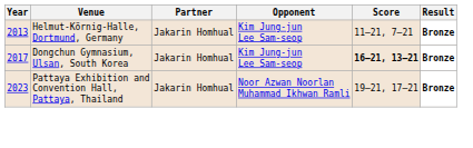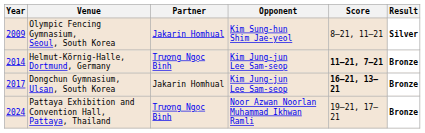+ row: 2009 | Olympic Fencing Gymnasium, Seoul, South Korea | Jakarin Homhual | Kim Sung-hun Shim Jae-yeol | 8–21, 11–21 | Silver
Helmut-Körnig-Halle, Dortmund, Germany | Year: 2013 -> 2014
Helmut-Körnig-Halle, Dortmund, Germany | Partner: Jakarin Homhual -> Trương Ngọc Bình
Helmut-Körnig-Halle, Dortmund, Germany | Score: normal -> bold
Pattaya Exhibition and Convention Hall, Pattaya, Thailand | Year: 2023 -> 2024
Pattaya Exhibition and Convention Hall, Pattaya, Thailand | Partner: Jakarin Homhual -> Trương Ngọc Bình
